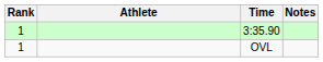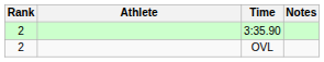3:35.90 | Rank: 1 -> 2
OVL | Rank: 1 -> 2
